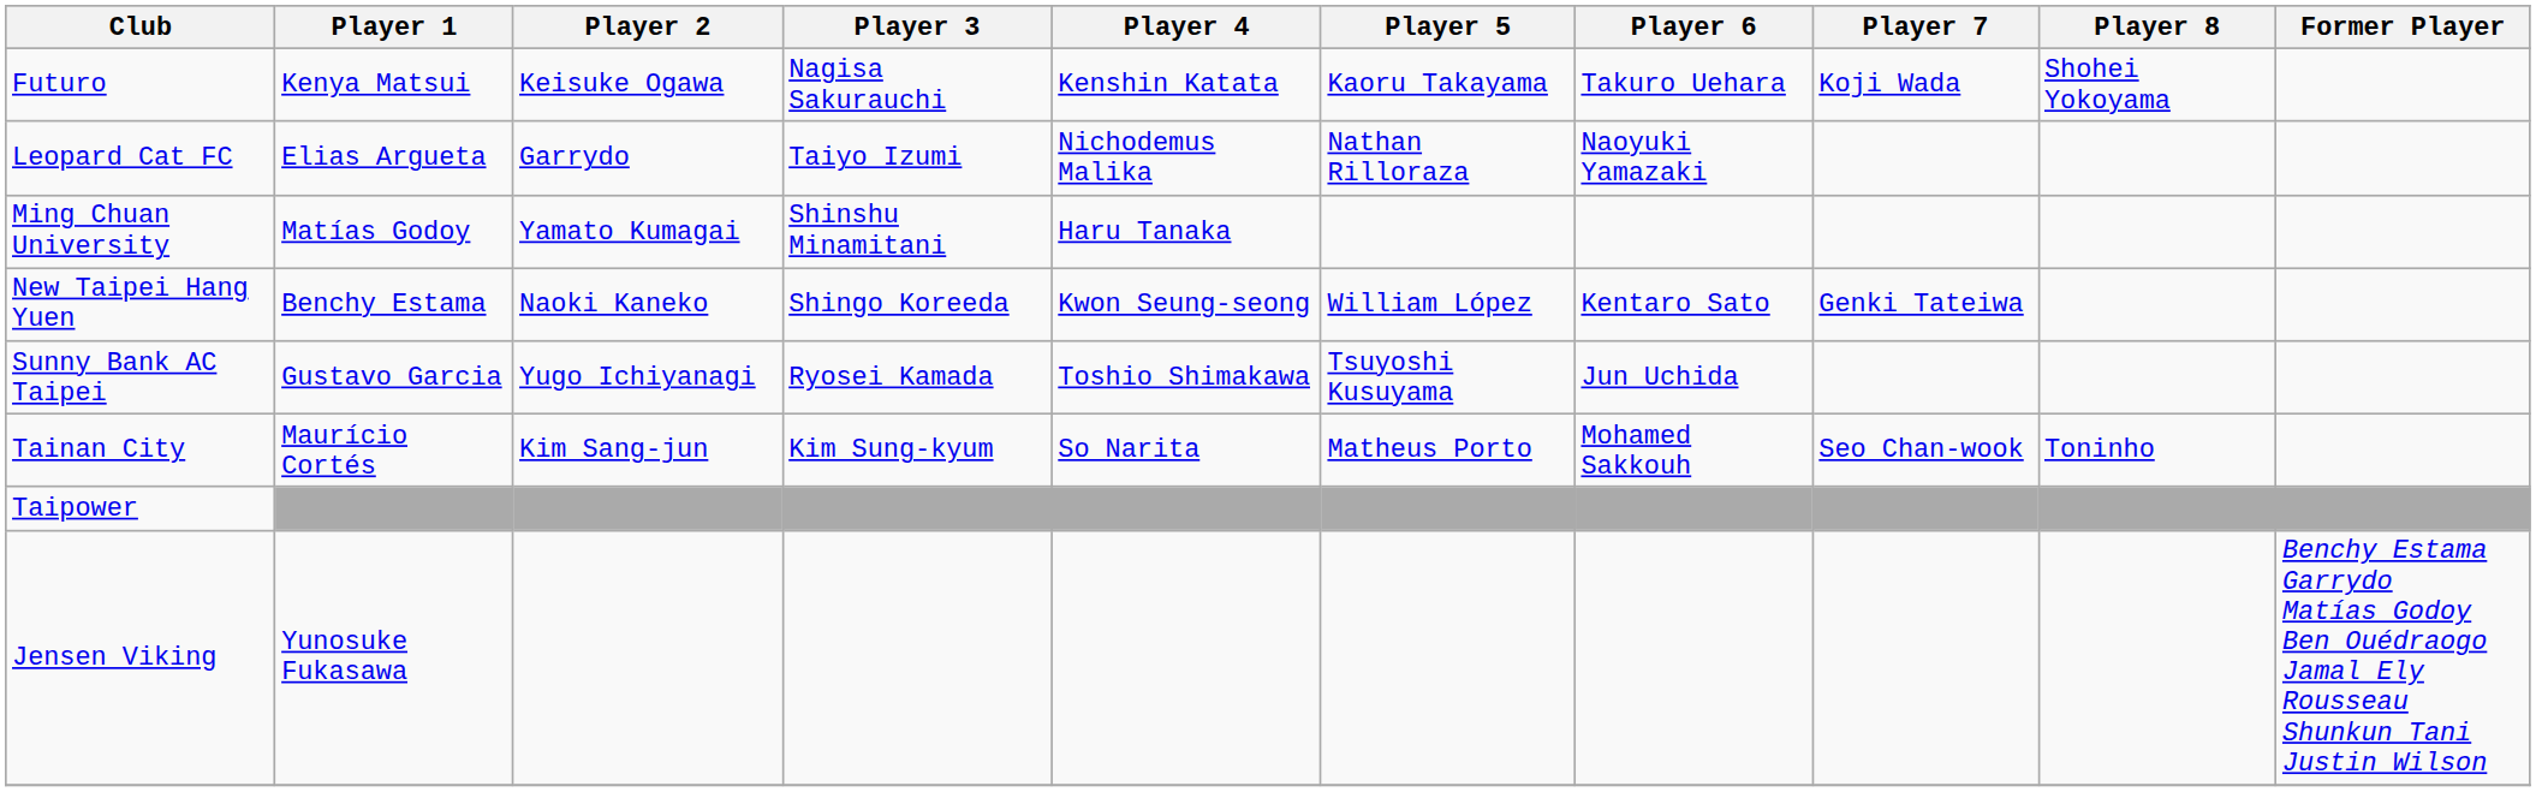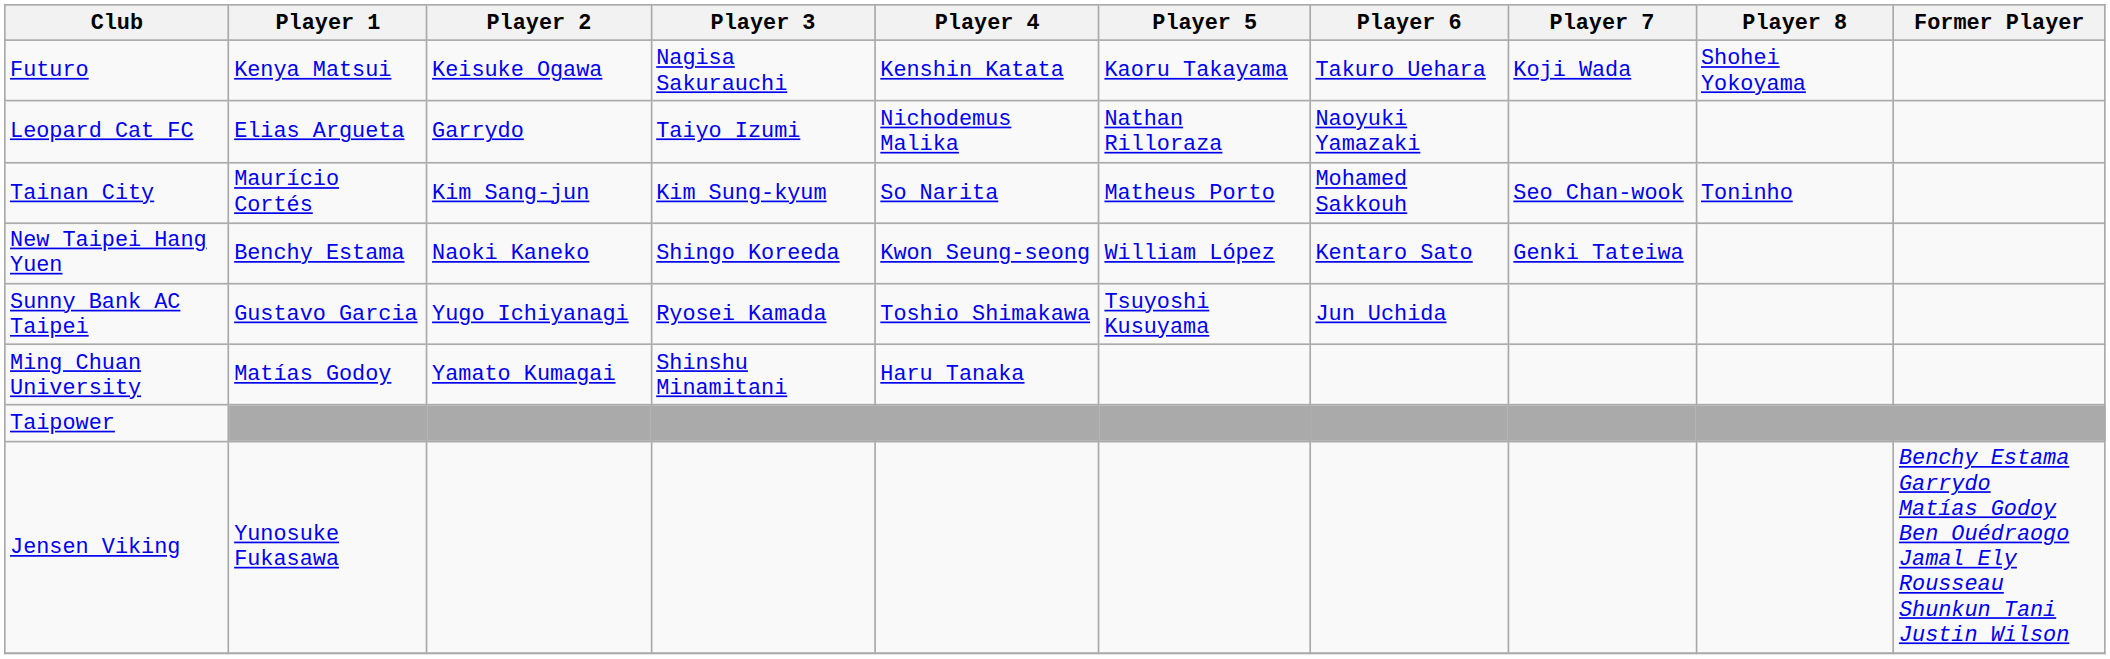rows swapped: Ming Chuan University <-> Tainan City
